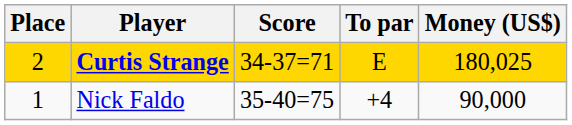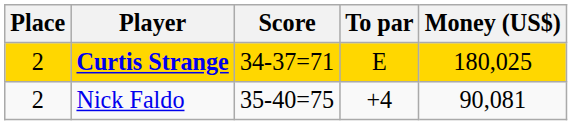Nick Faldo | Place: 1 -> 2
Nick Faldo | Money (US$): 90,000 -> 90,081
